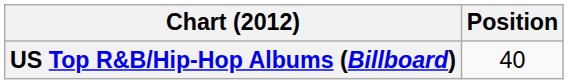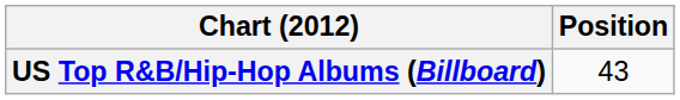US Top R&B/Hip-Hop Albums (Billboard) | Position: 40 -> 43
